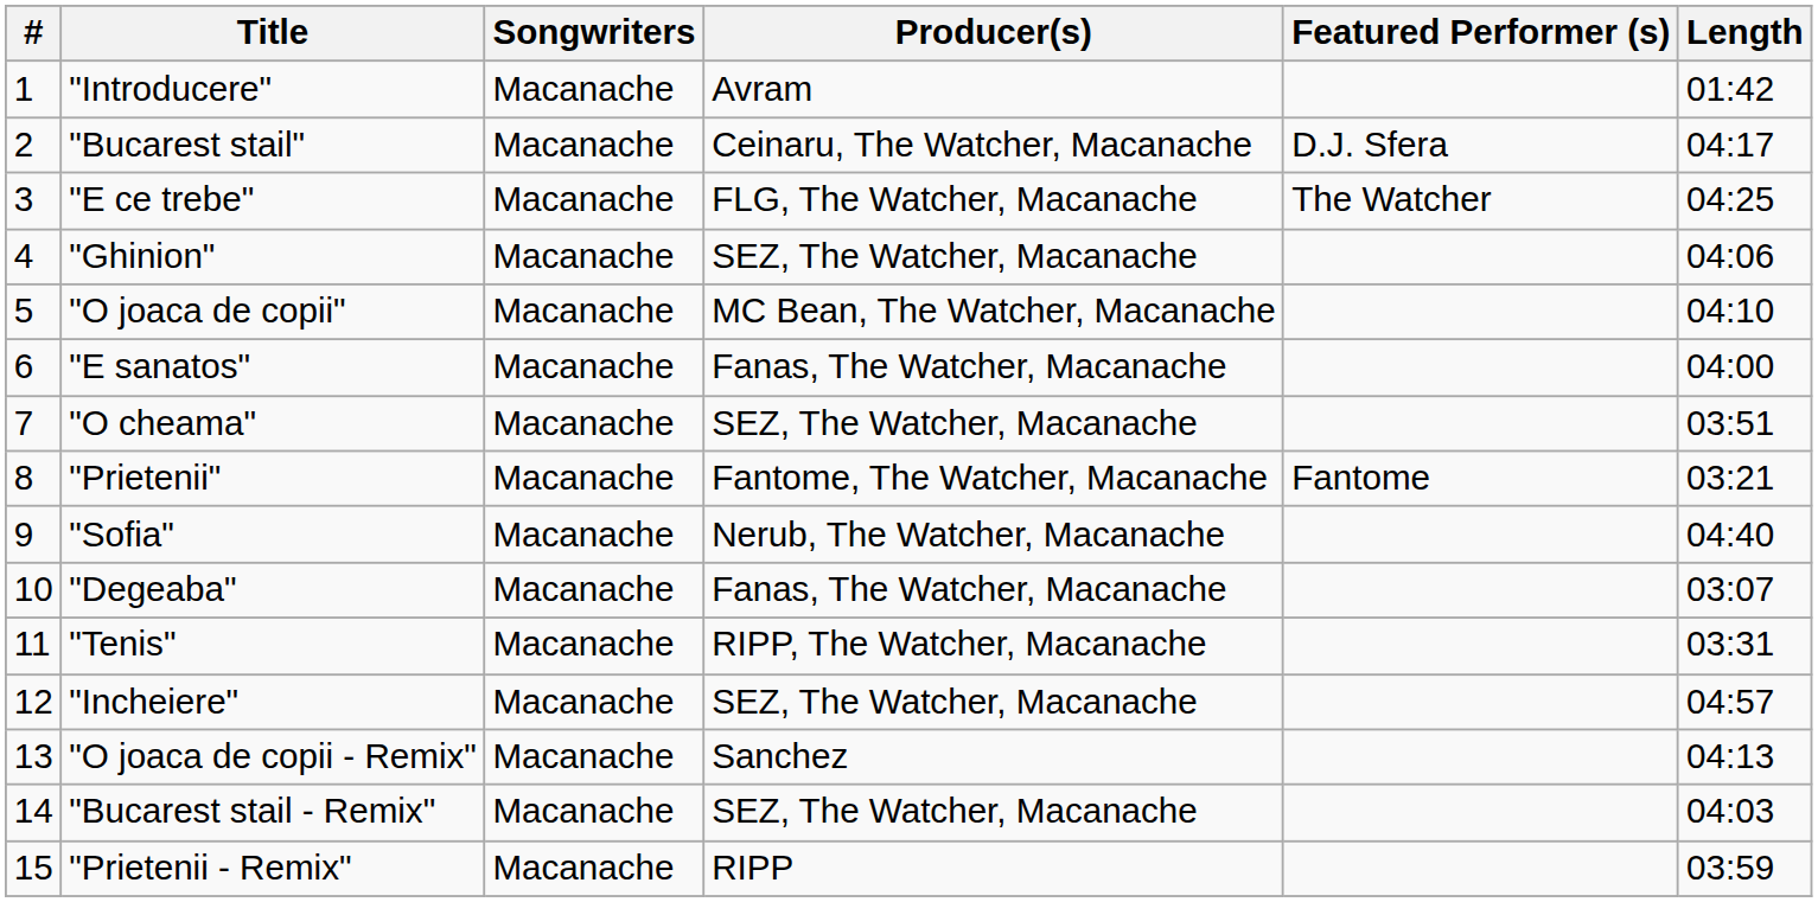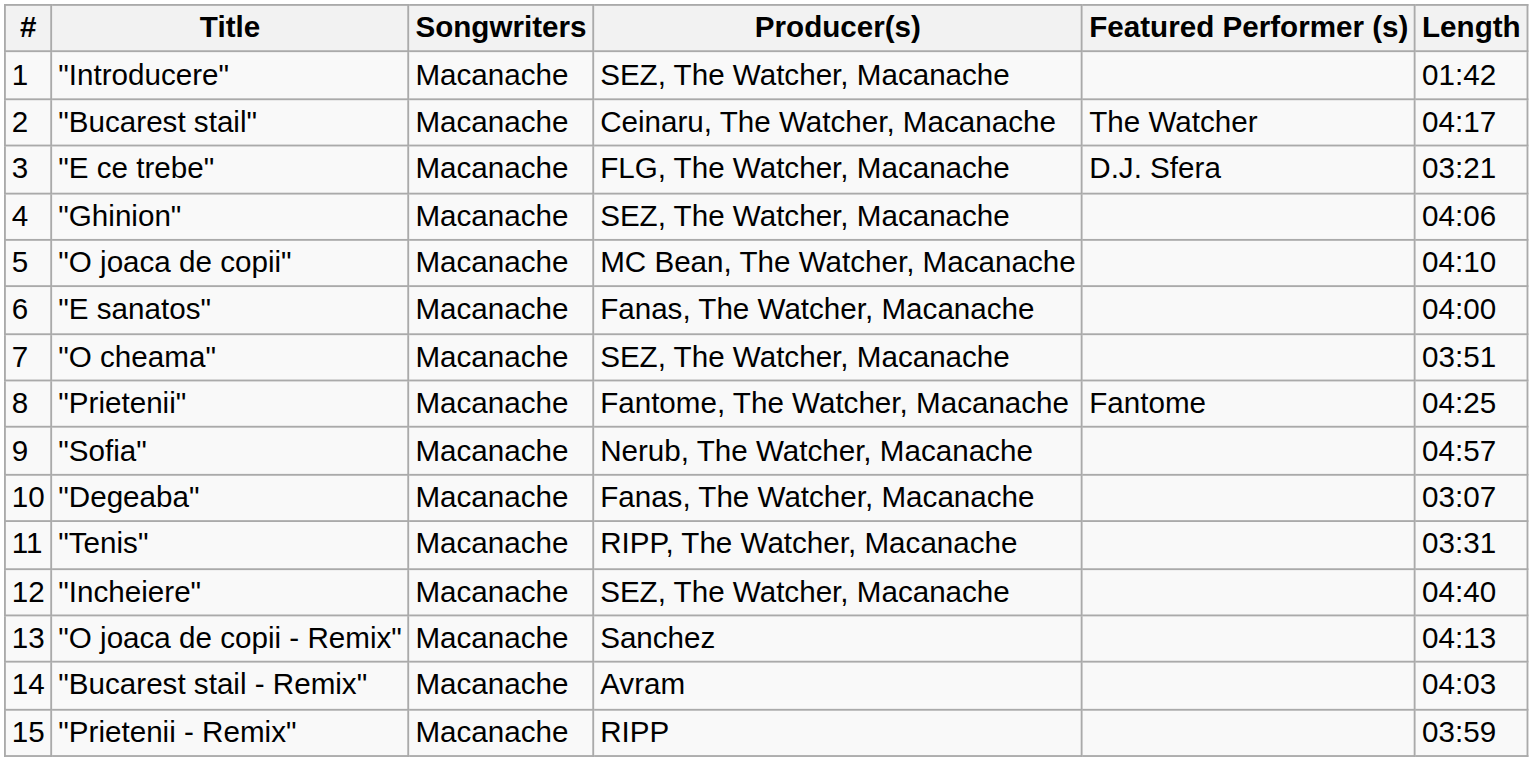"Introducere" | Producer(s): Avram -> SEZ, The Watcher, Macanache
"Bucarest stail" | Featured Performer (s): D.J. Sfera -> The Watcher
"E ce trebe" | Featured Performer (s): The Watcher -> D.J. Sfera
"E ce trebe" | Length: 04:25 -> 03:21
"Prietenii" | Length: 03:21 -> 04:25
"Sofia" | Length: 04:40 -> 04:57
"Incheiere" | Length: 04:57 -> 04:40
"Bucarest stail - Remix" | Producer(s): SEZ, The Watcher, Macanache -> Avram
